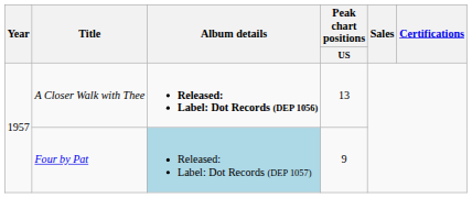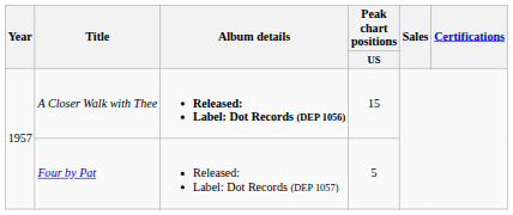A Closer Walk with Thee | Peak chart positions / US: 13 -> 15
Four by Pat | Album details: lightblue background -> no background
Four by Pat | Peak chart positions / US: 9 -> 5
